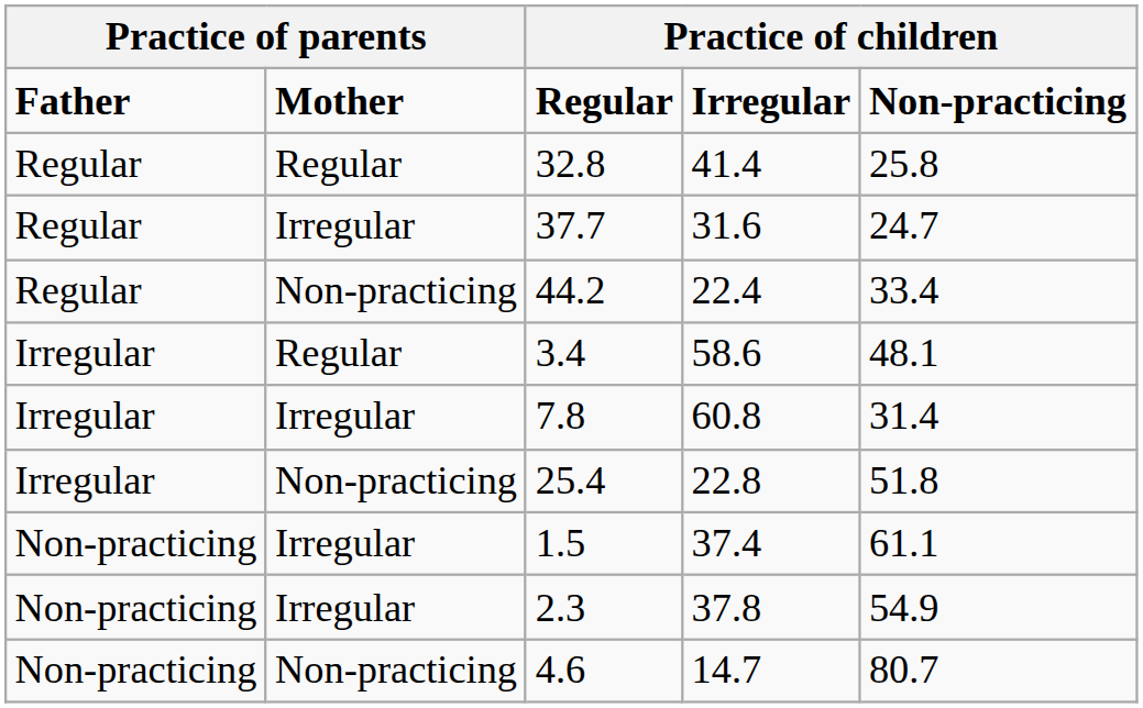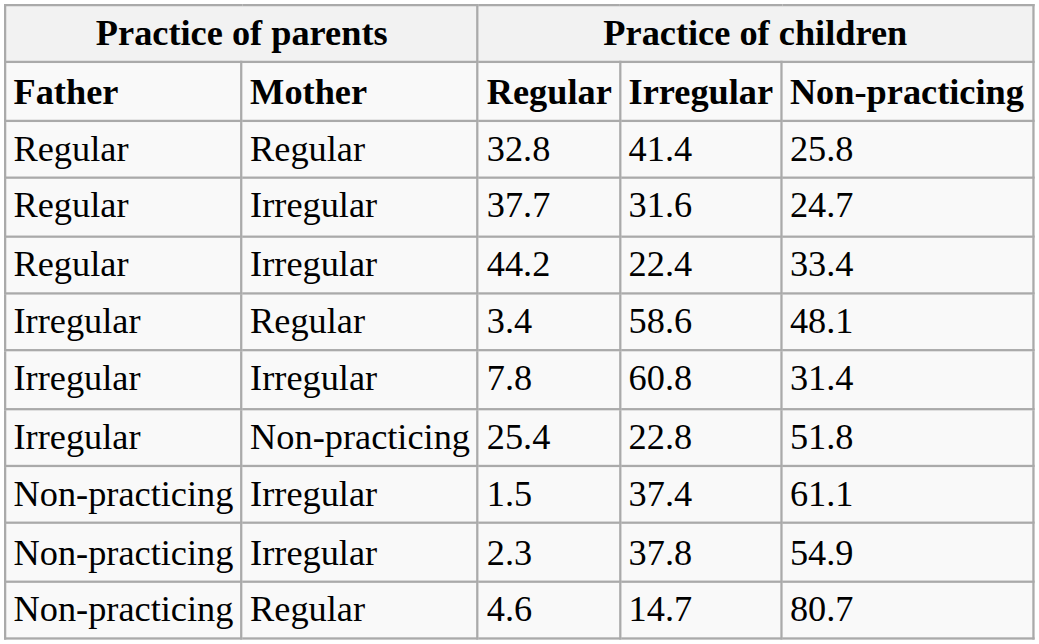44.2 | column 2: Non-practicing -> Irregular
4.6 | column 2: Non-practicing -> Regular
